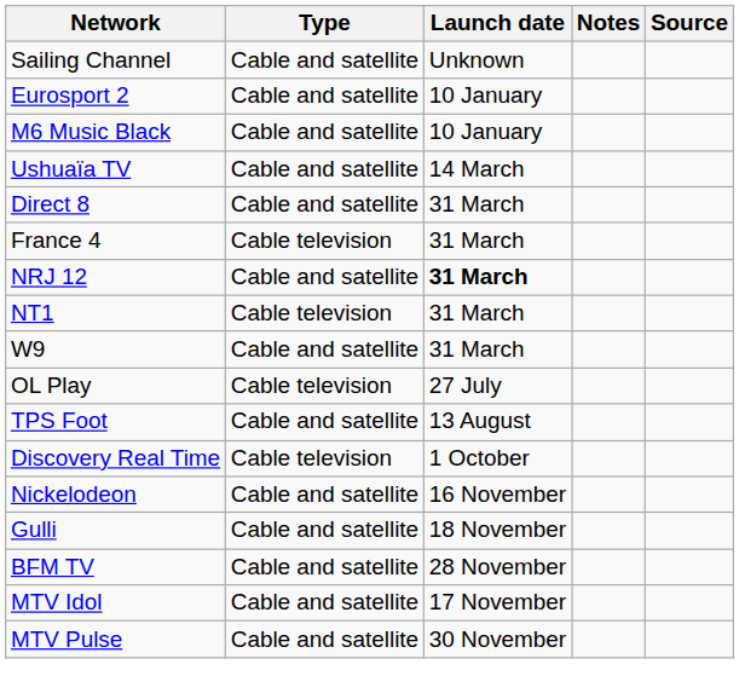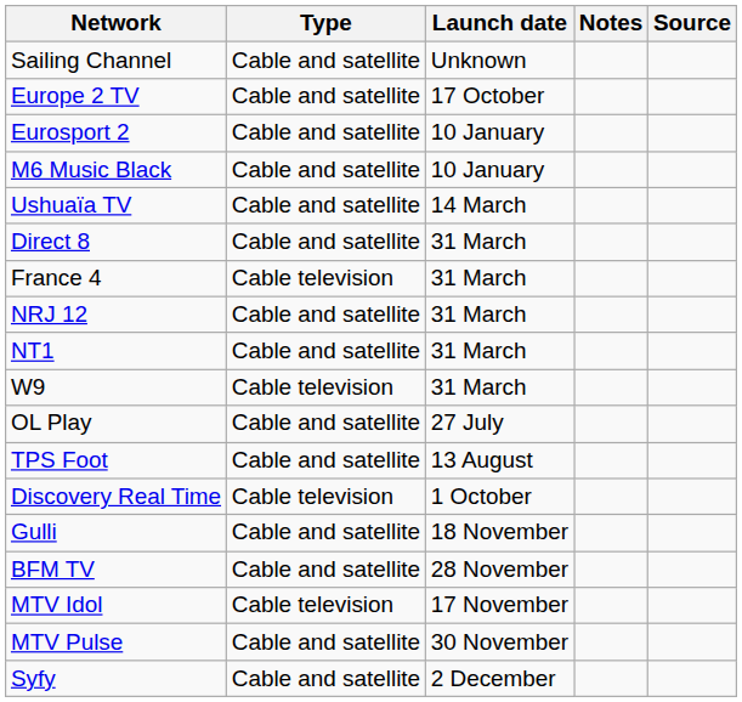+ row: Europe 2 TV | Cable and satellite | 17 October
NRJ 12 | Launch date: bold -> normal
NT1 | Type: Cable television -> Cable and satellite
W9 | Type: Cable and satellite -> Cable television
OL Play | Type: Cable television -> Cable and satellite
- row: Nickelodeon | Cable and satellite | 16 November
MTV Idol | Type: Cable and satellite -> Cable television
+ row: Syfy | Cable and satellite | 2 December
